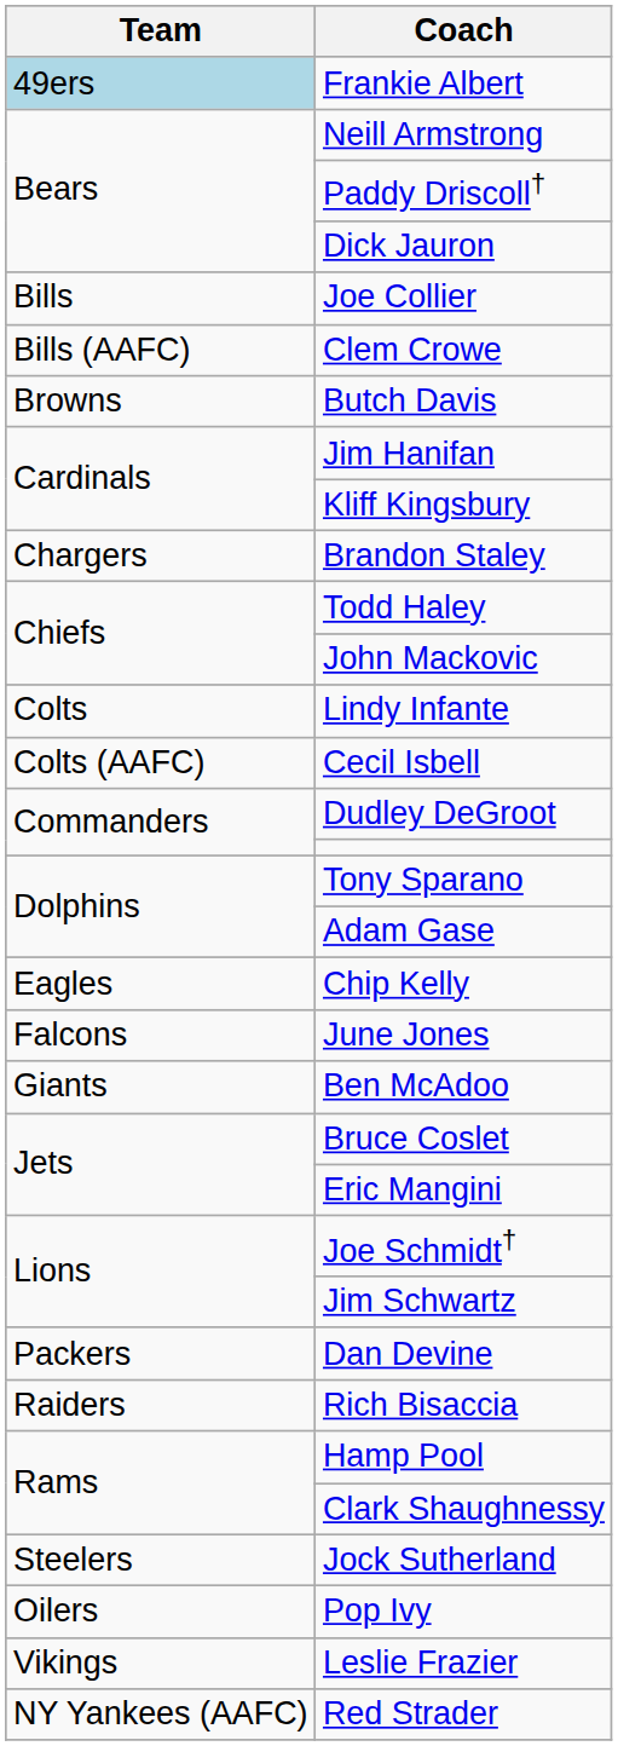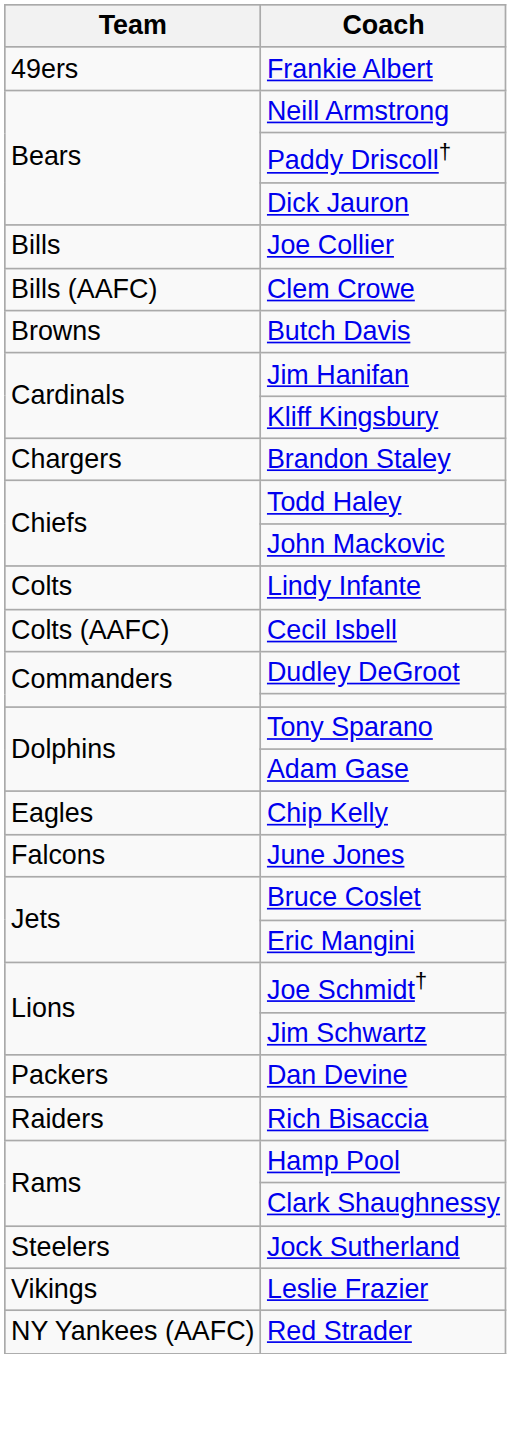Frankie Albert | Team: lightblue background -> no background
- row: Giants | Ben McAdoo
- row: Oilers | Pop Ivy
